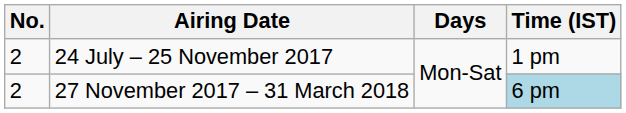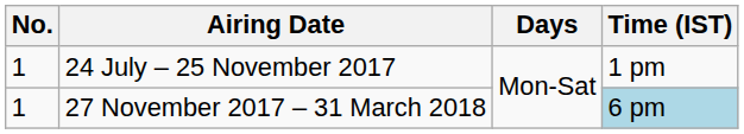24 July – 25 November 2017 | No.: 2 -> 1
27 November 2017 – 31 March 2018 | No.: 2 -> 1
